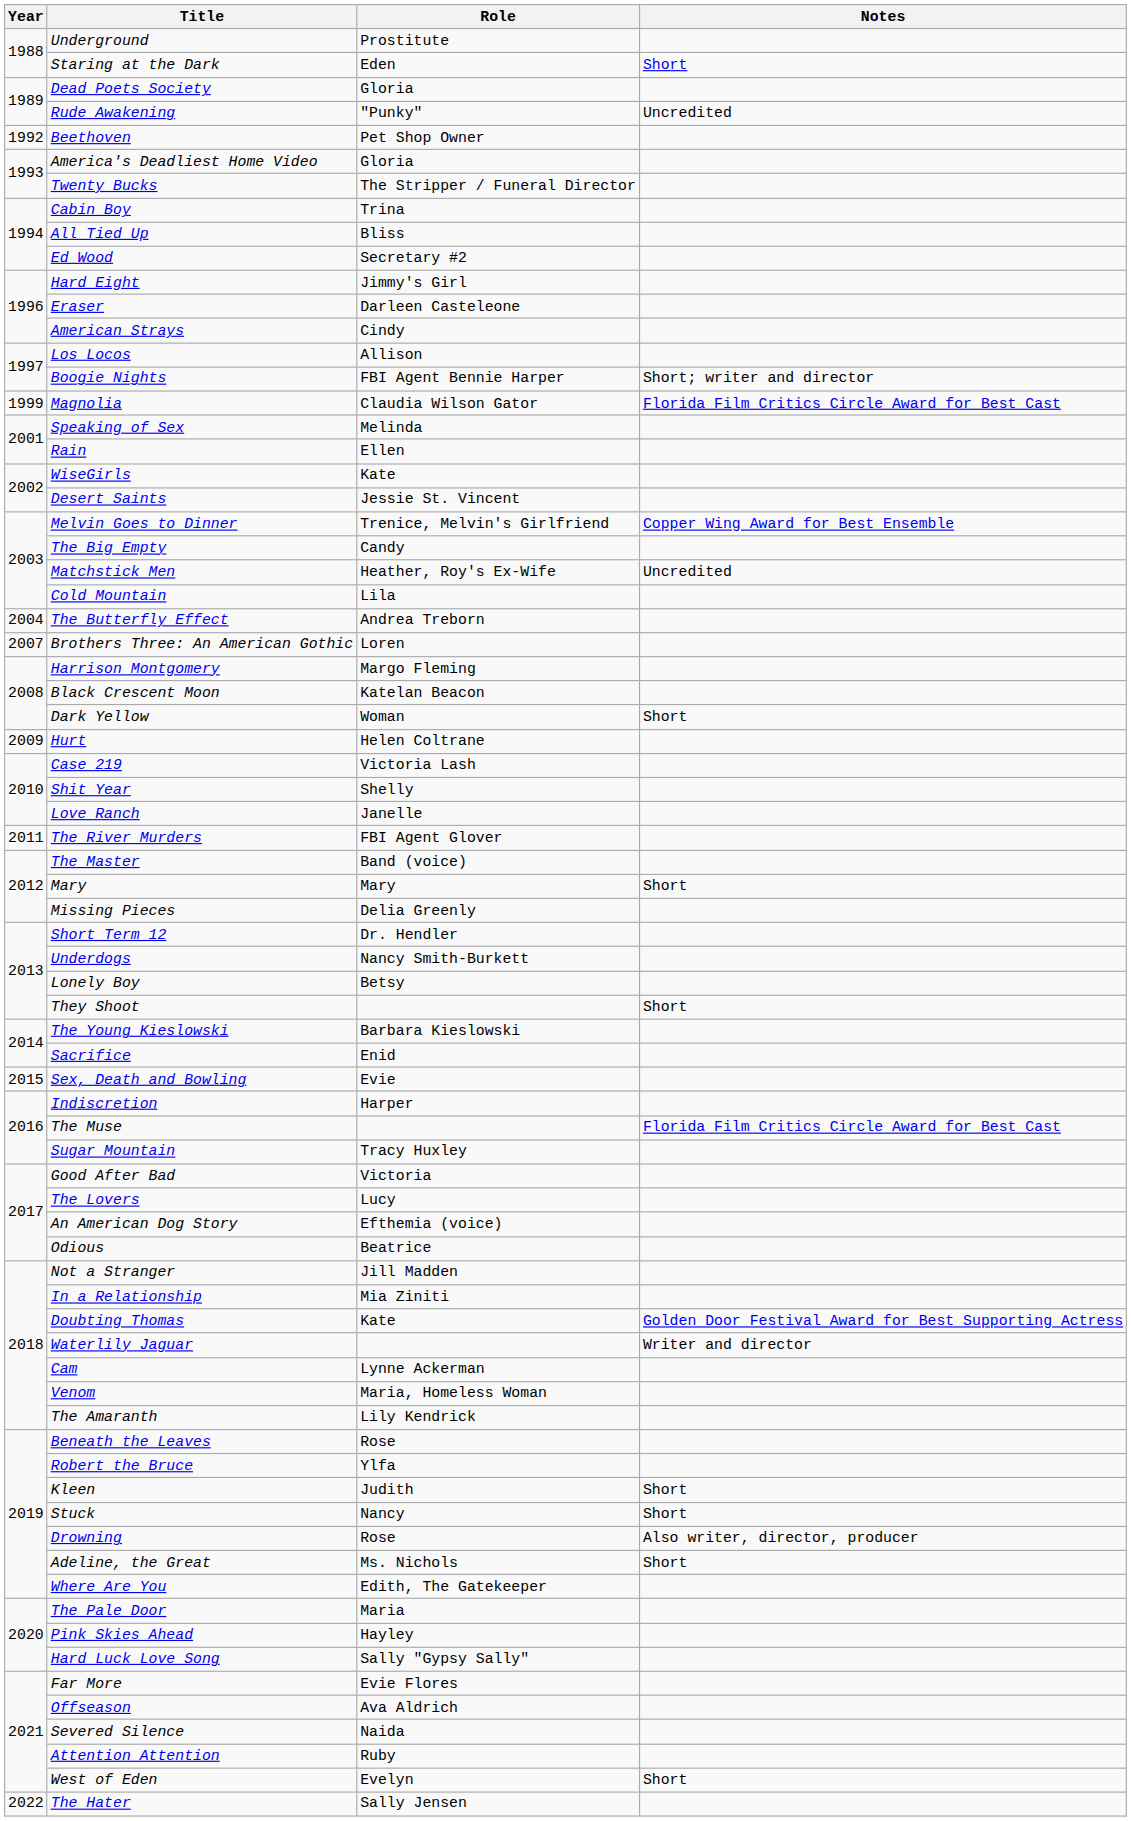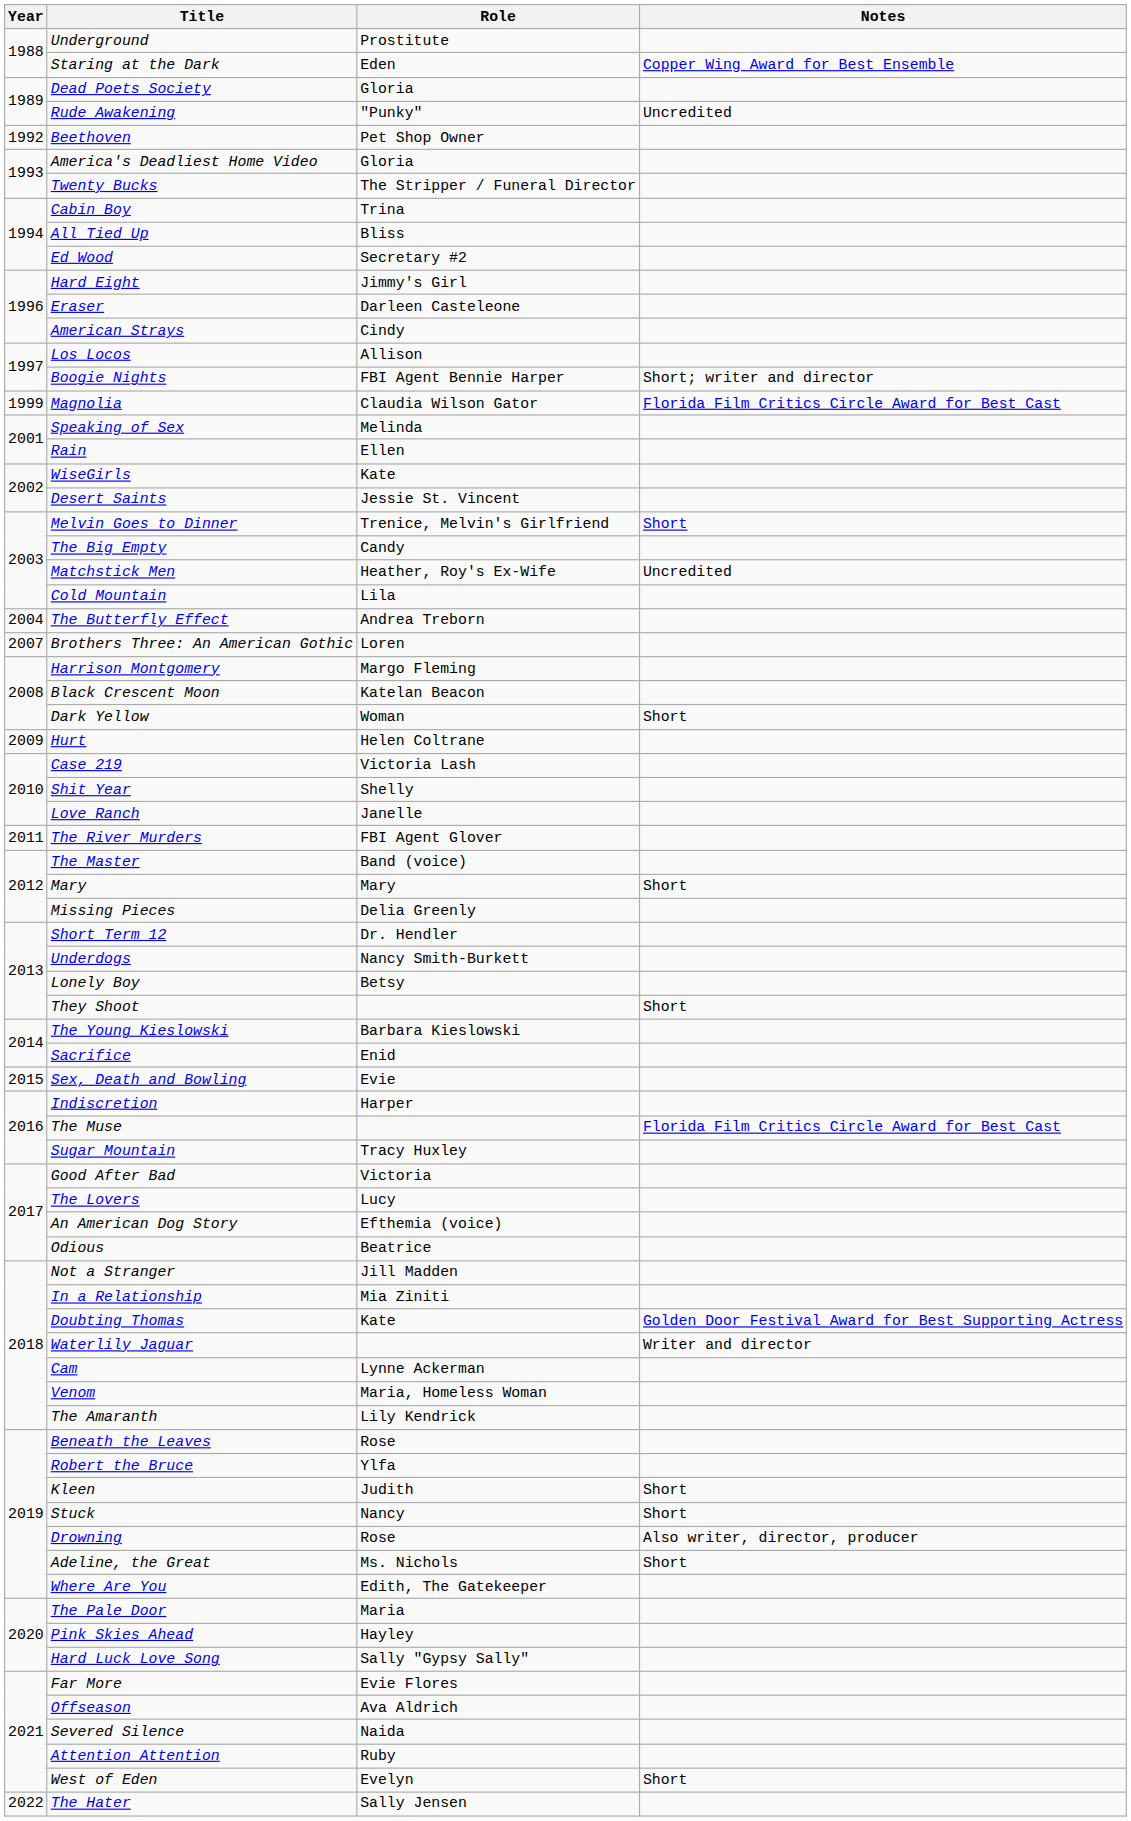Staring at the Dark | Notes: Short -> Copper Wing Award for Best Ensemble
Melvin Goes to Dinner | Notes: Copper Wing Award for Best Ensemble -> Short
